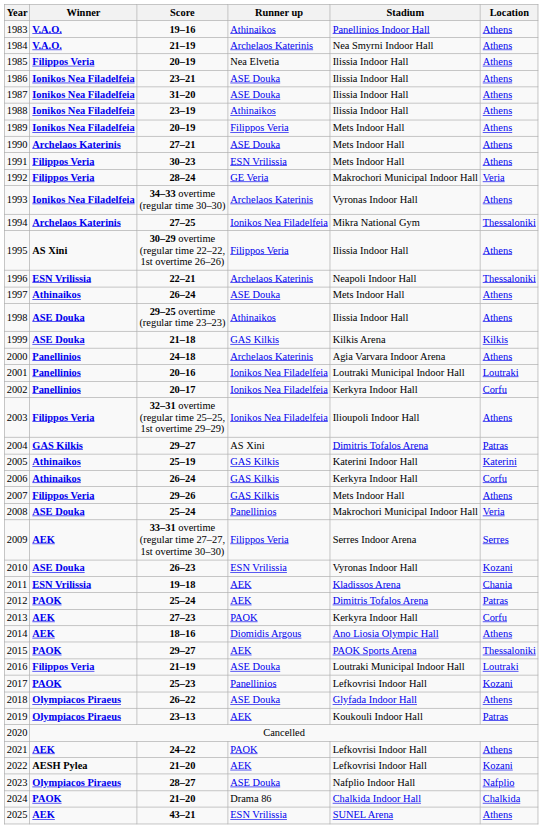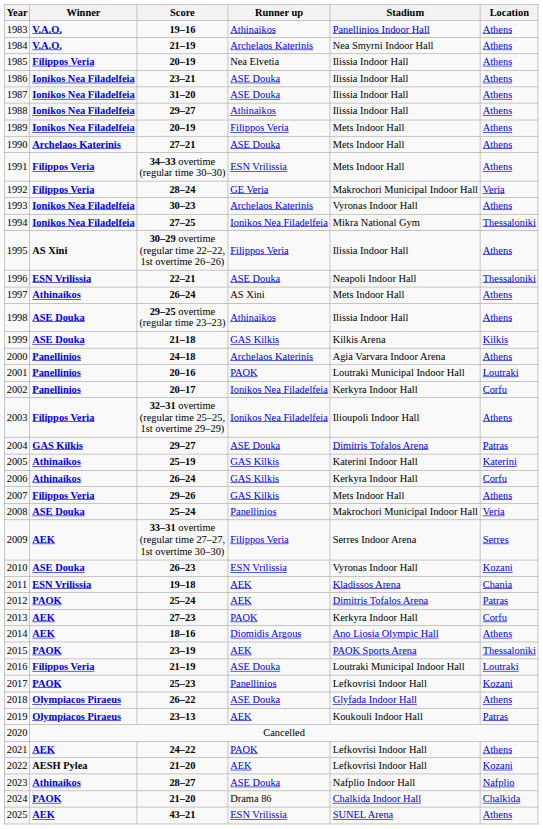1988 | Score: 23–19 -> 29–27
1991 | Score: 30–23 -> 34–33 overtime (regular time 30–30)
1993 | Score: 34–33 overtime (regular time 30–30) -> 30–23
1994 | Winner: Archelaos Katerinis -> Ionikos Nea Filadelfeia
1996 | Runner up: Archelaos Katerinis -> ASE Douka
1997 | Runner up: ASE Douka -> AS Xini
2001 | Runner up: Ionikos Nea Filadelfeia -> PAOK
2004 | Runner up: AS Xini -> ASE Douka
2015 | Score: 29–27 -> 23–19
2023 | Winner: Olympiacos Piraeus -> Athinaikos
